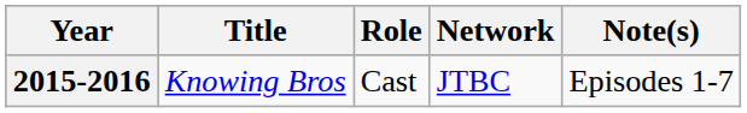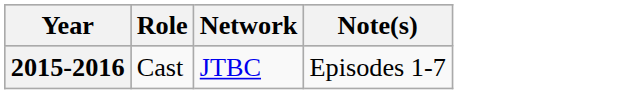- column: Title | Knowing Bros
